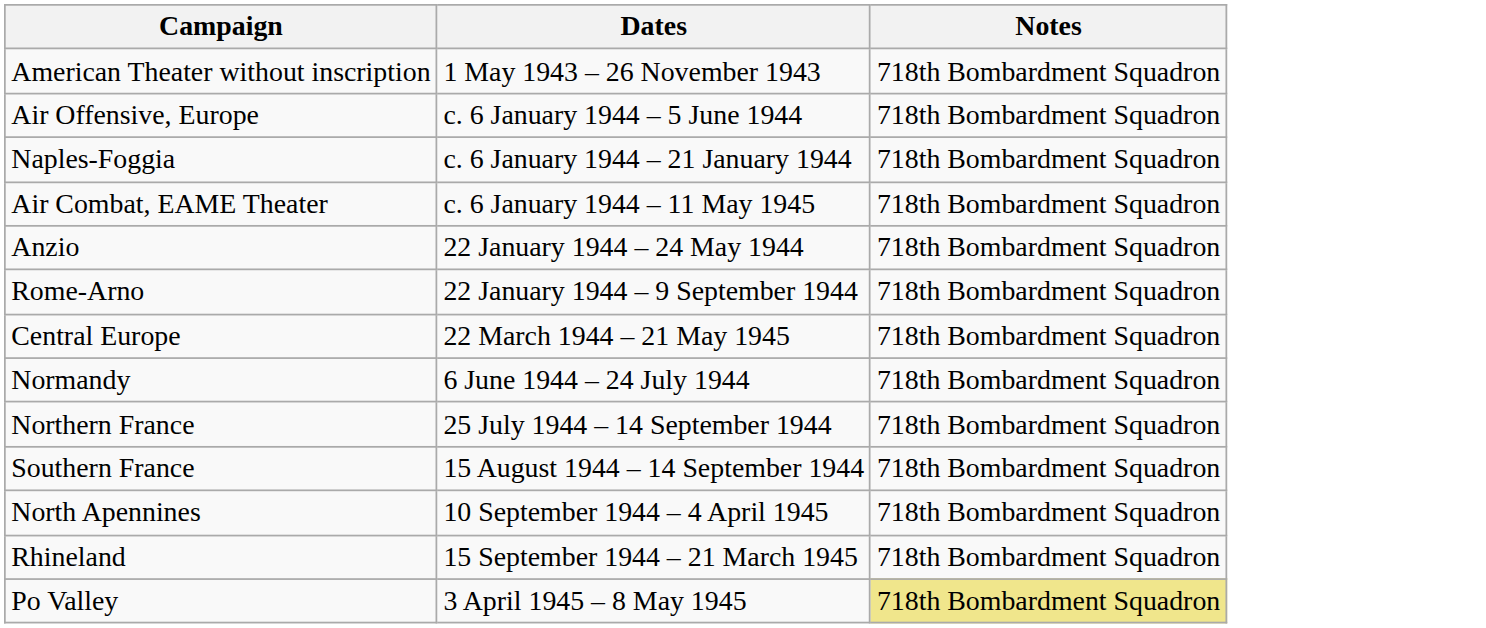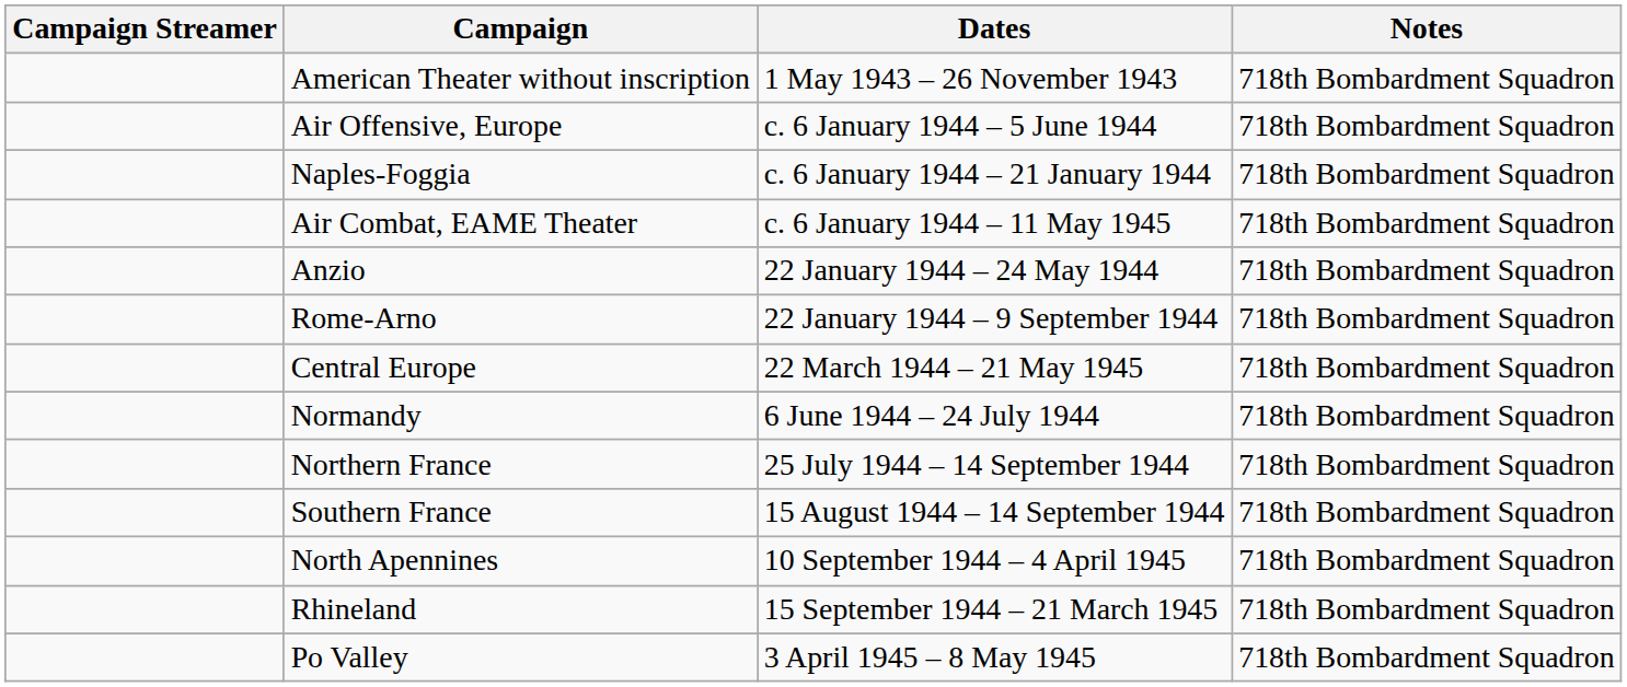+ column: Campaign Streamer
Po Valley | Notes: khaki background -> no background
